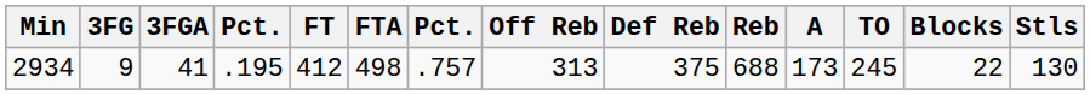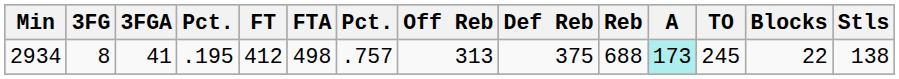2934 | 3FG: 9 -> 8
2934 | A: no background -> paleturquoise background
2934 | Stls: 130 -> 138
